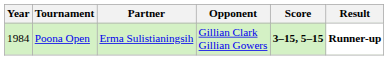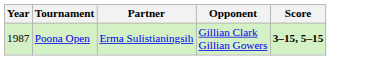- column: Result | Runner-up
Poona Open | Year: 1984 -> 1987
